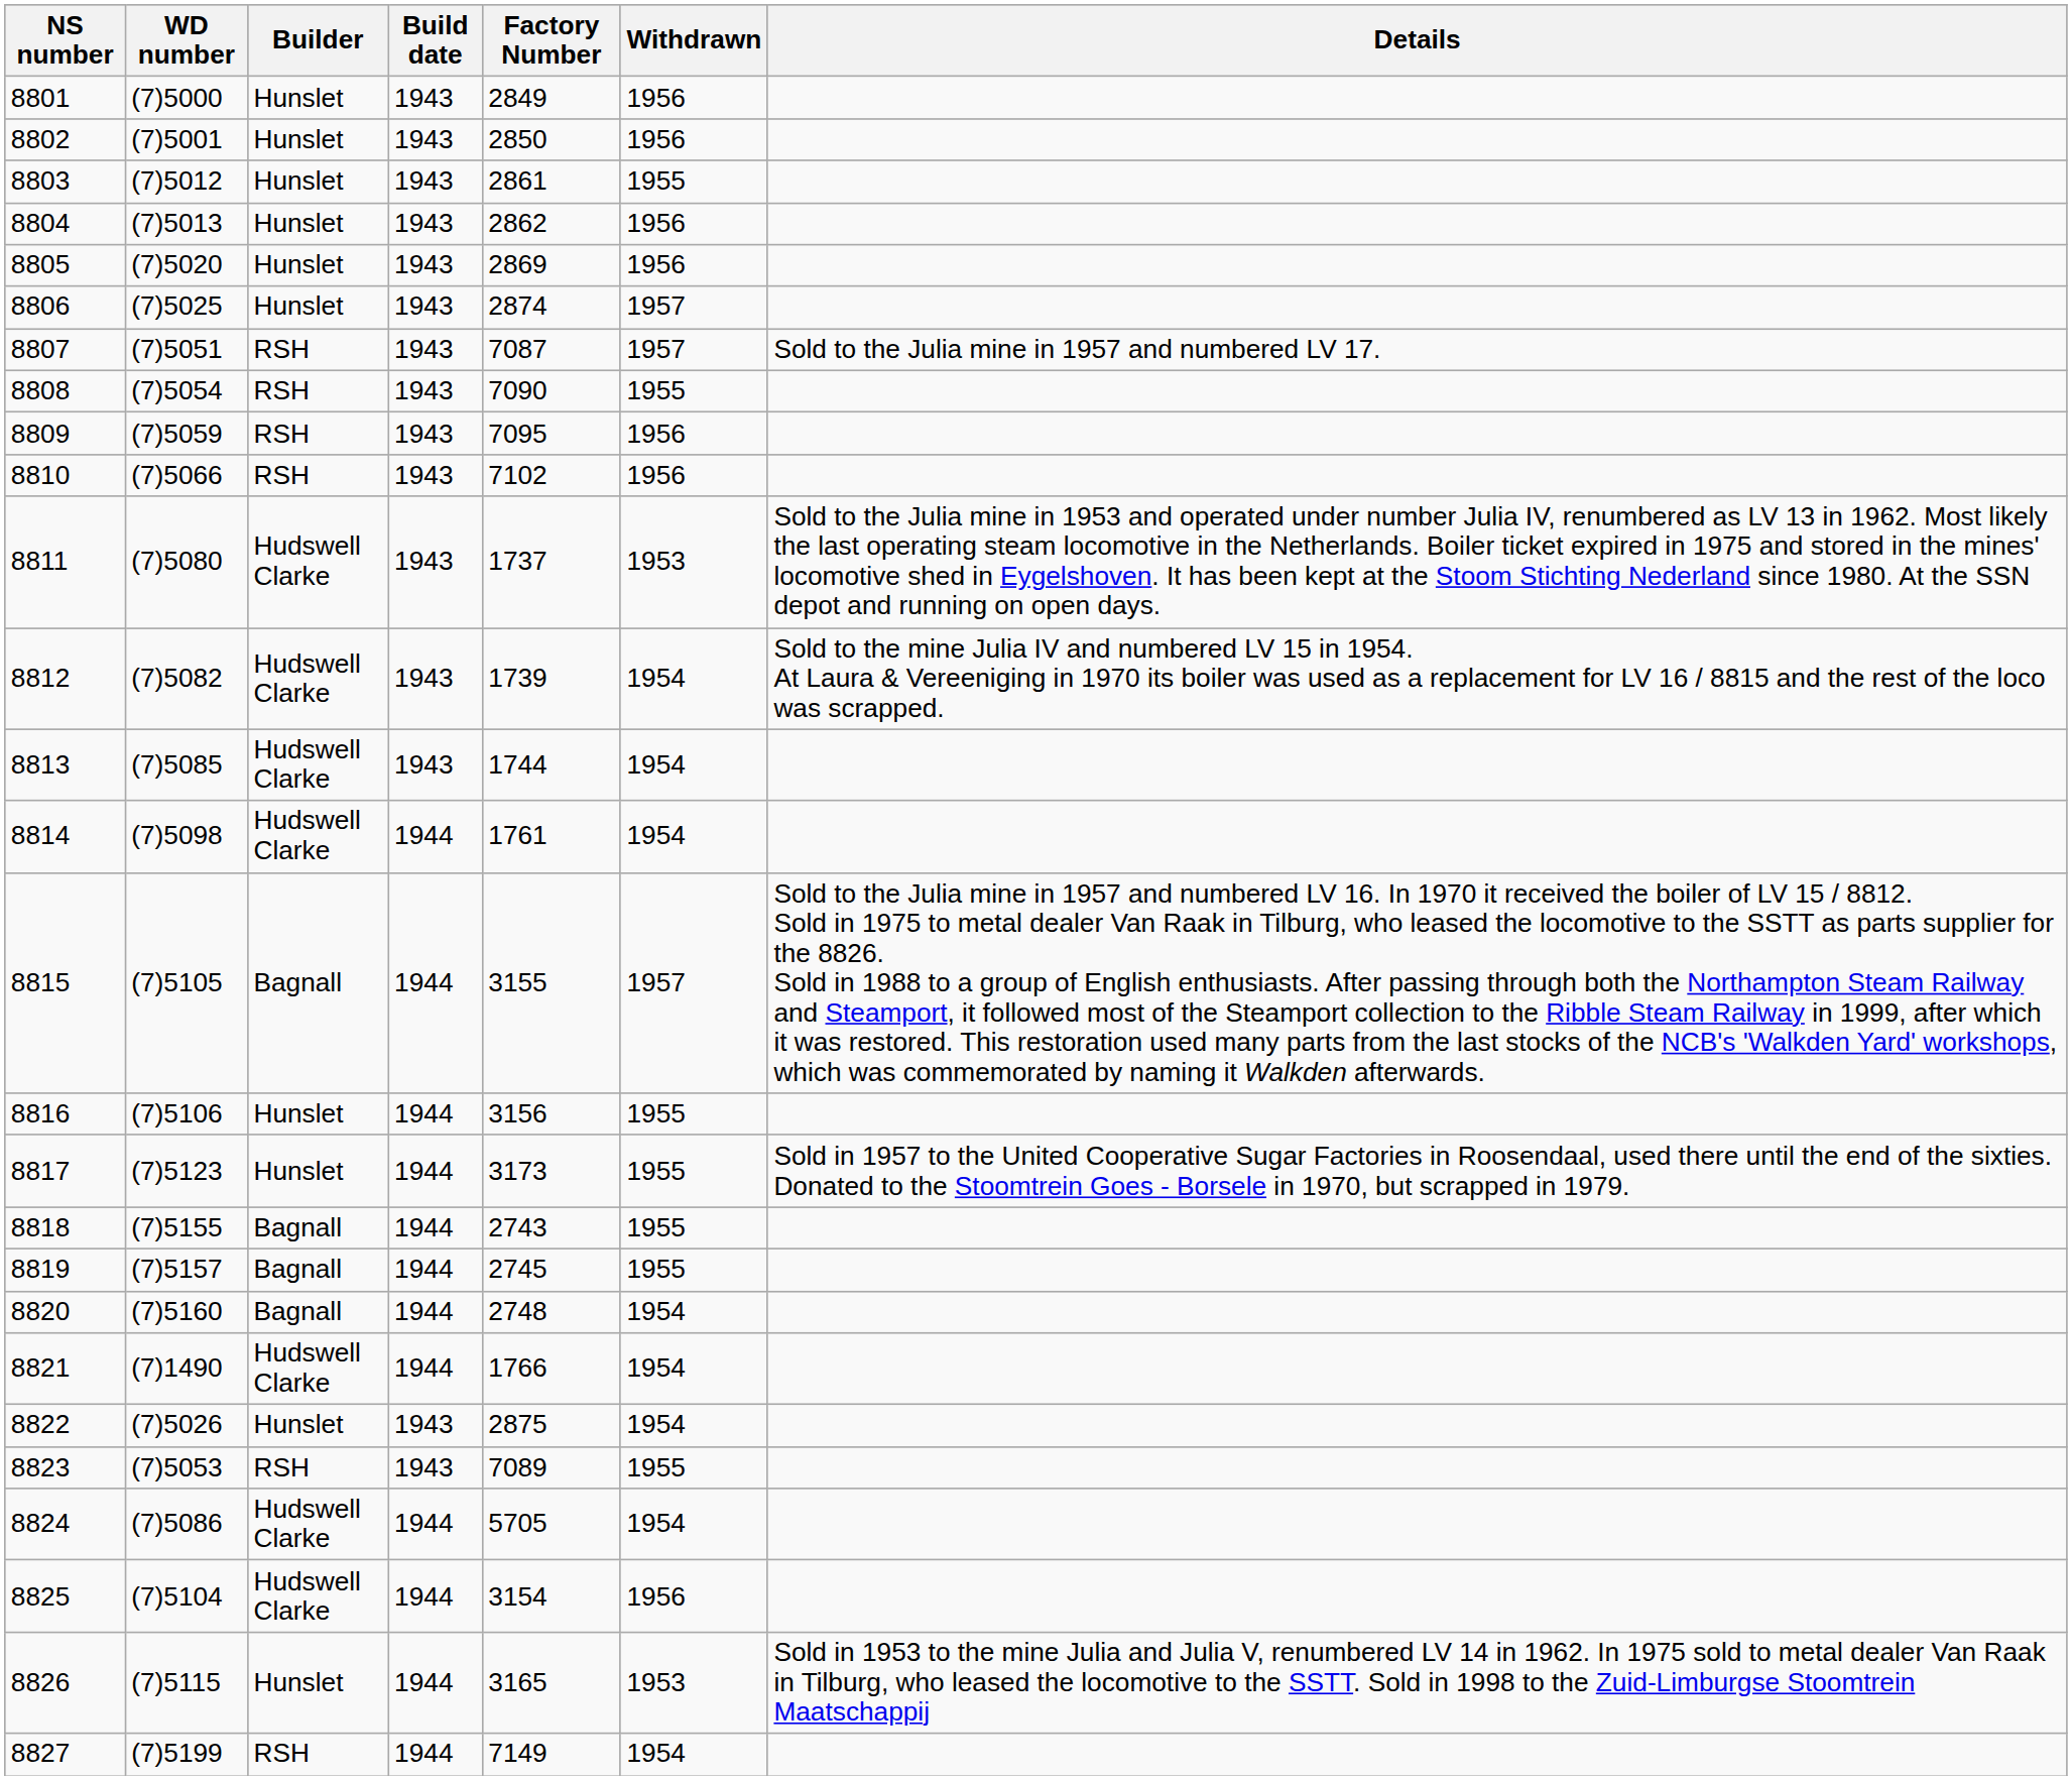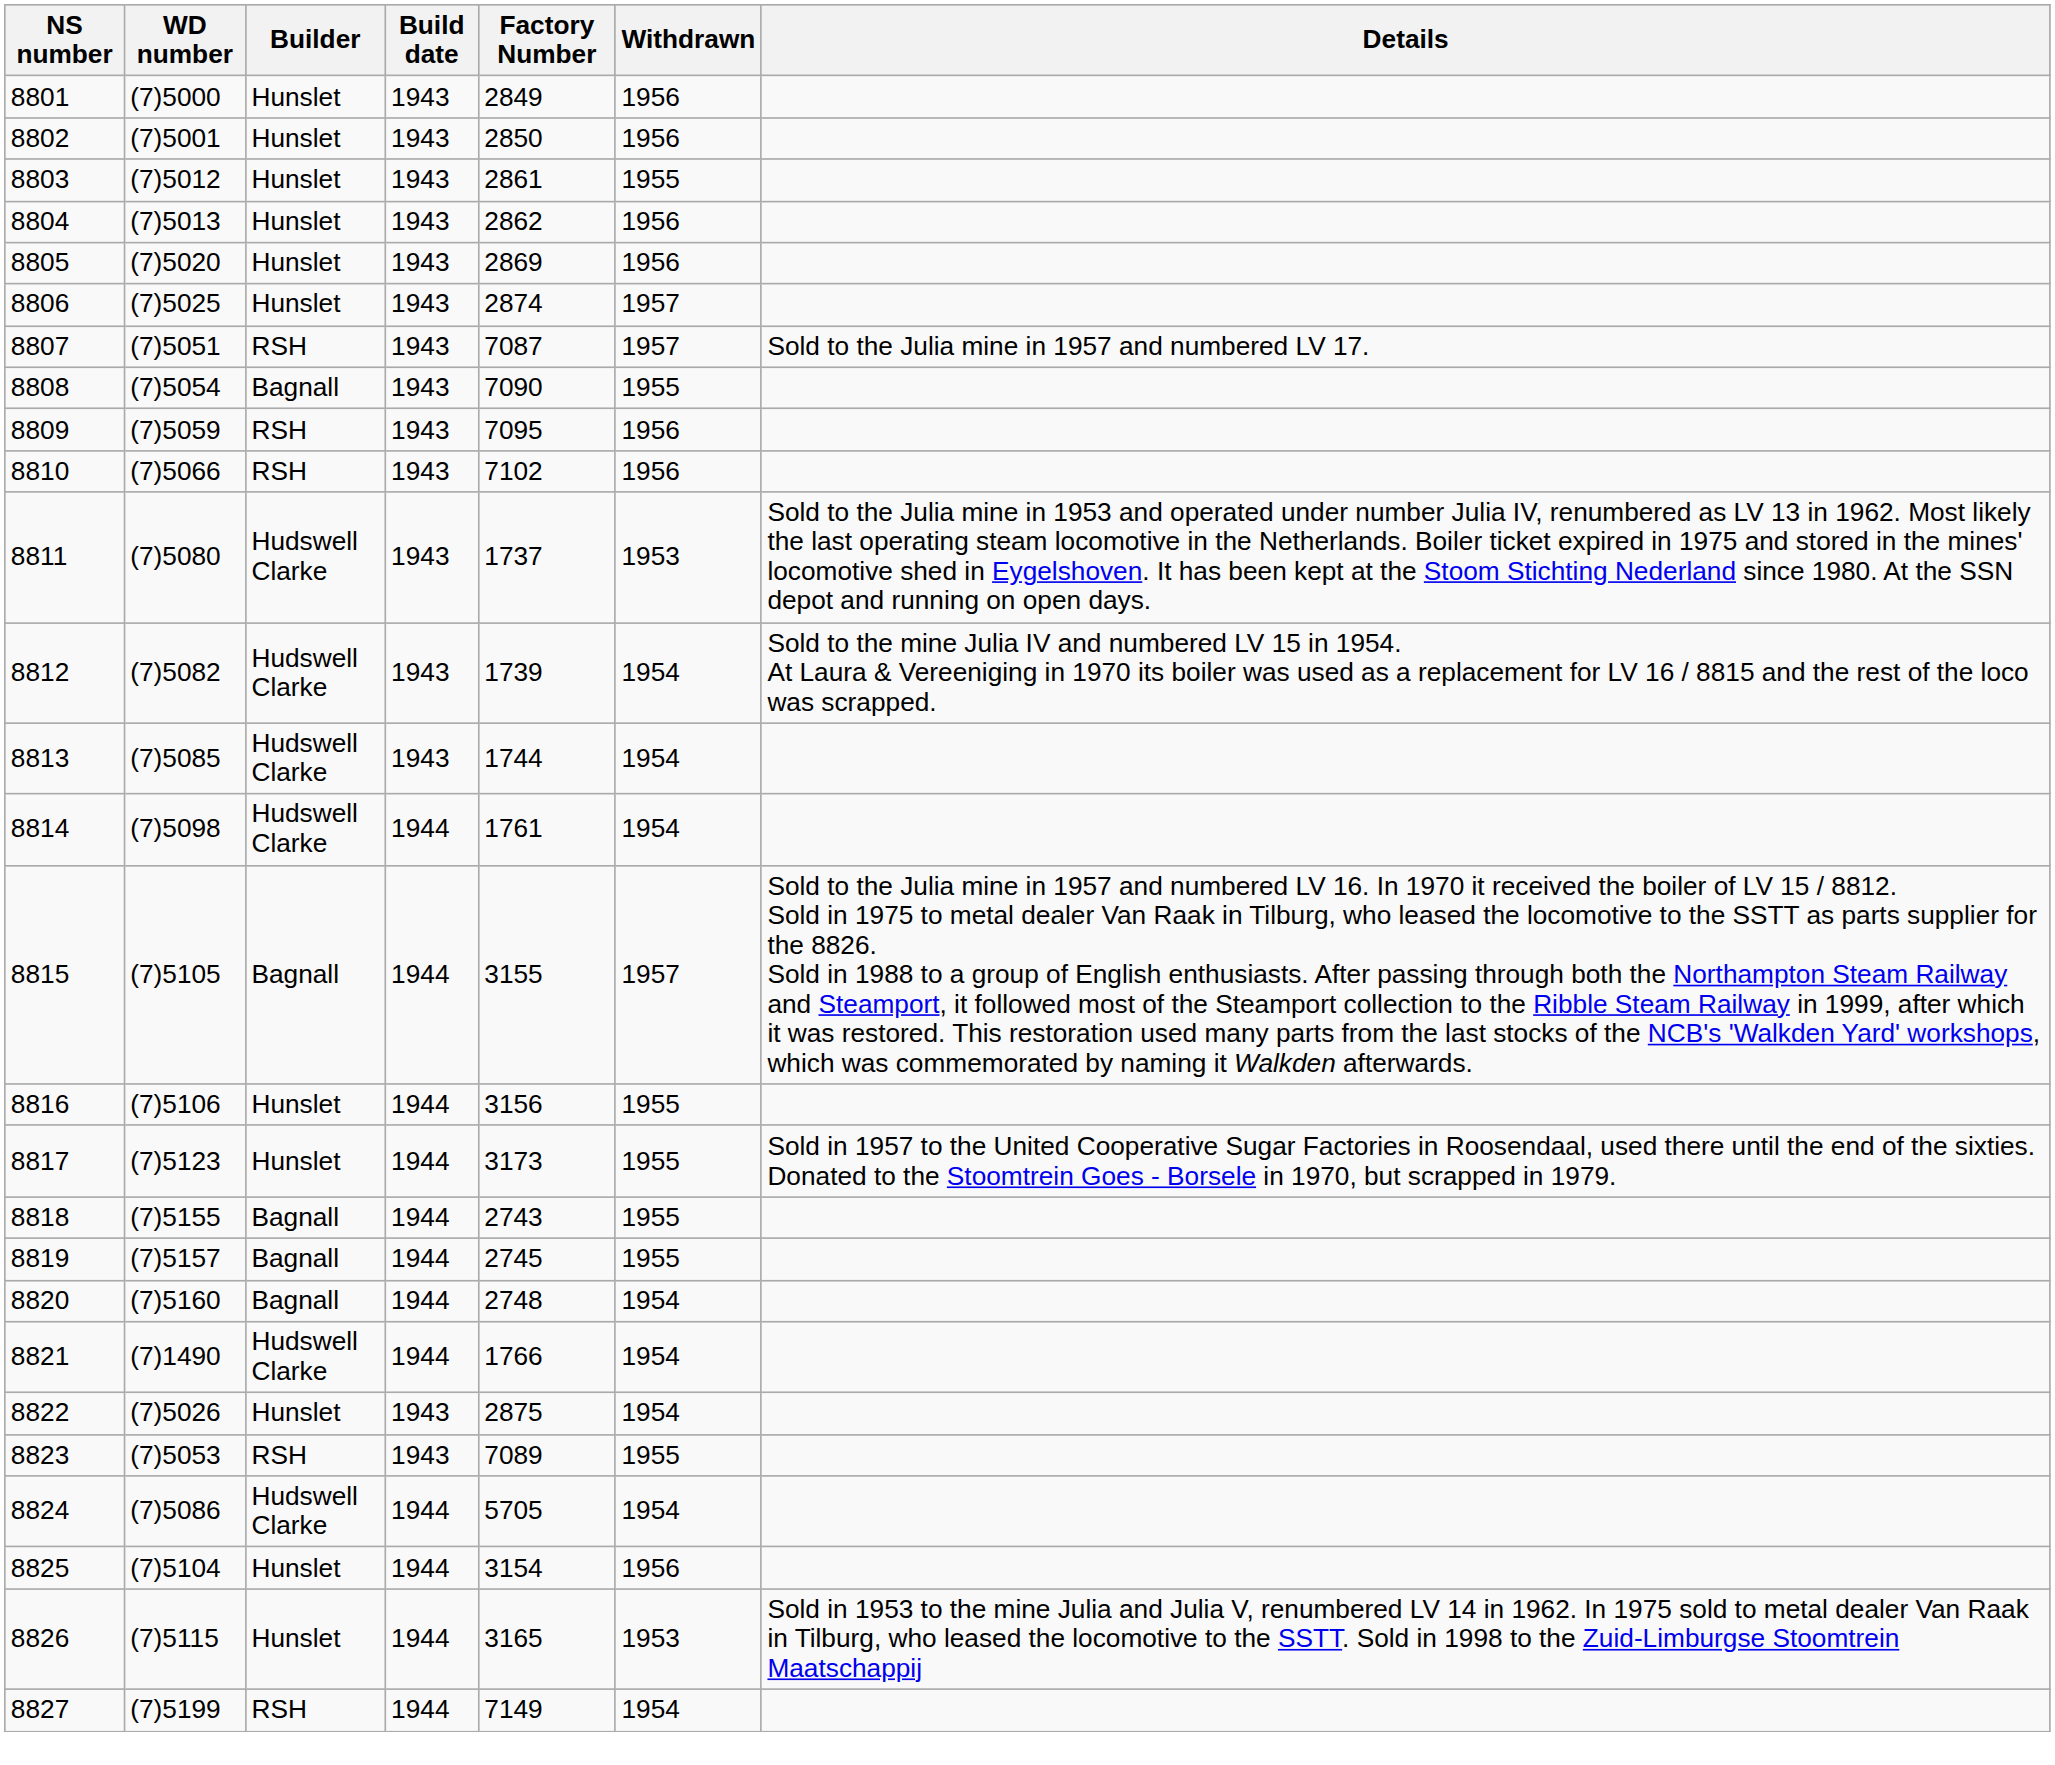8808 | Builder: RSH -> Bagnall
8825 | Builder: Hudswell Clarke -> Hunslet
